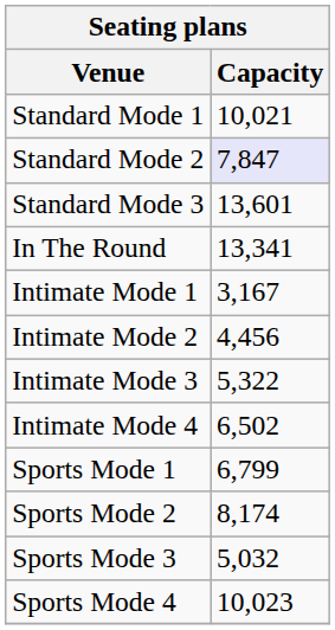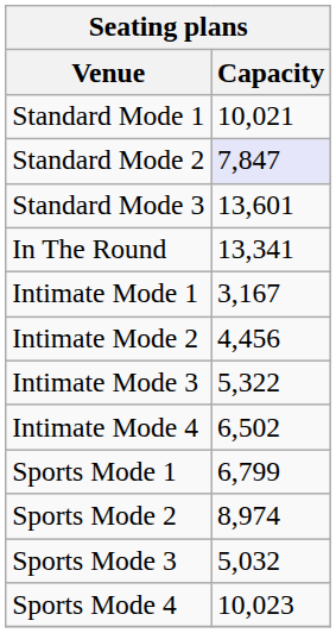Sports Mode 2 | Capacity: 8,174 -> 8,974
